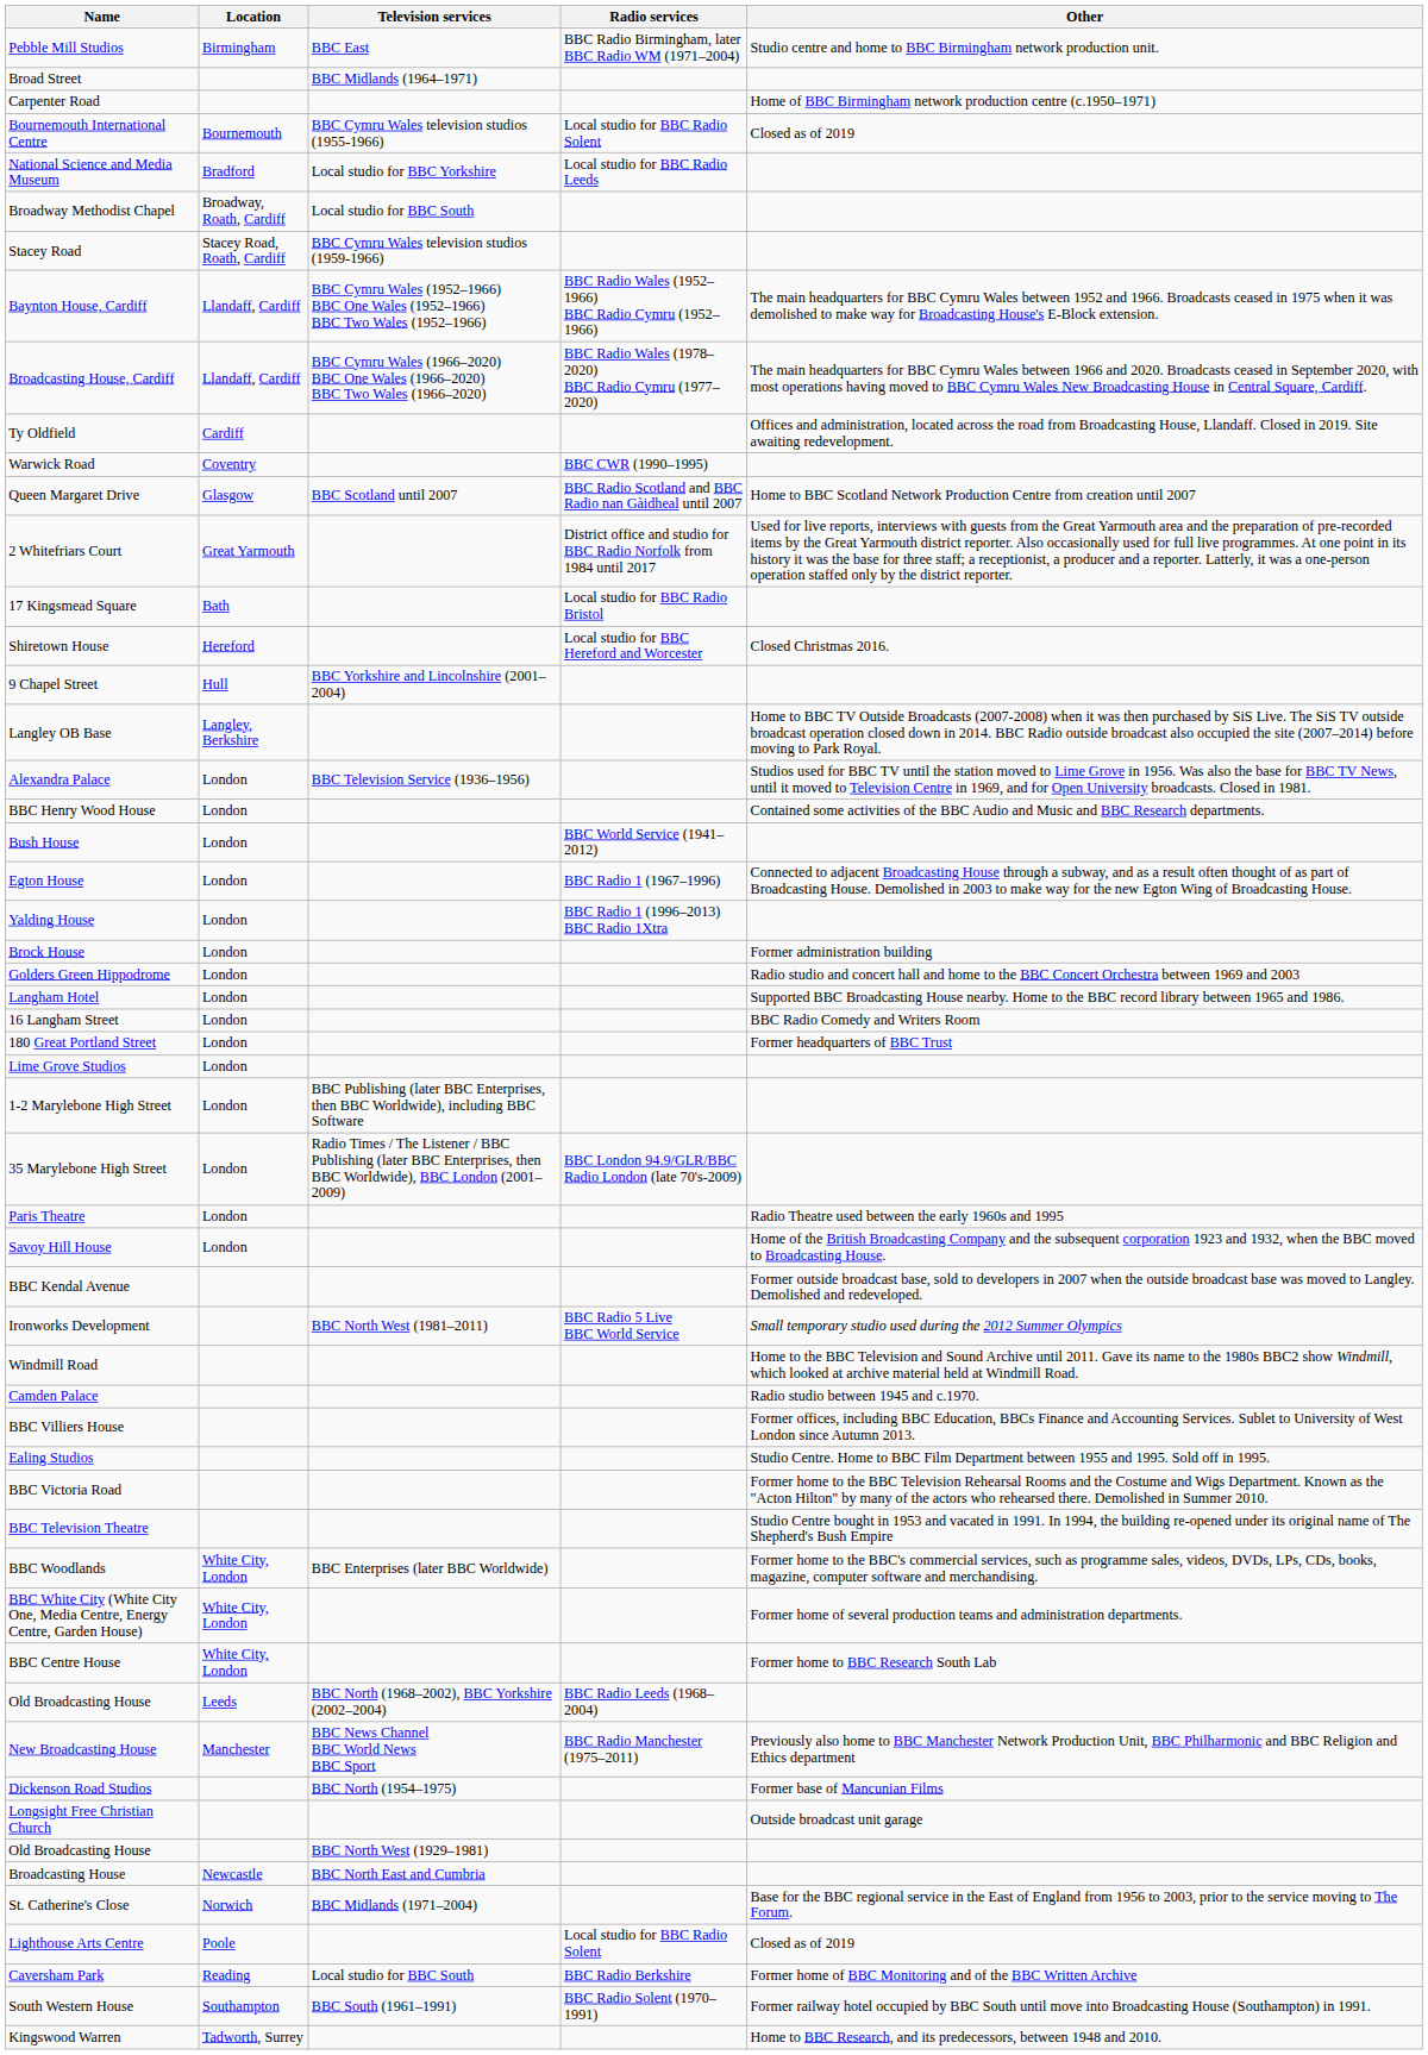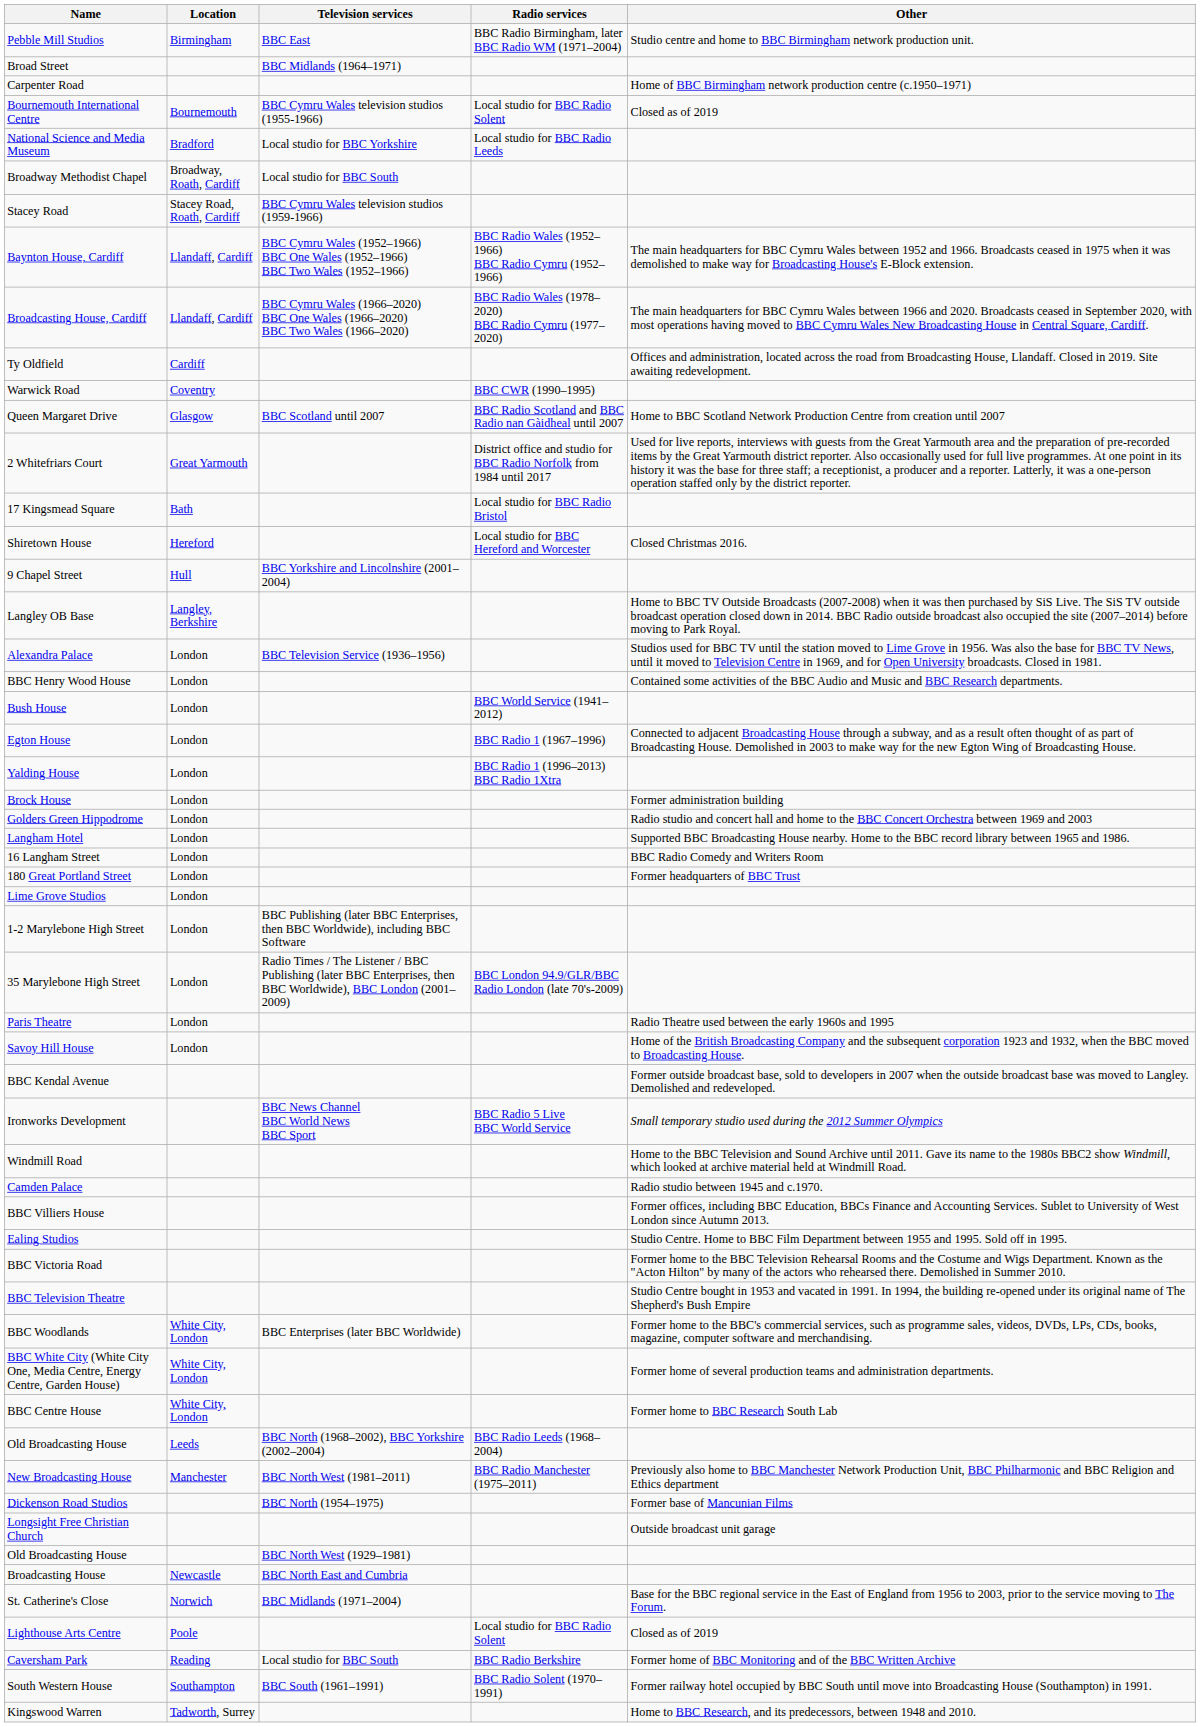Ironworks Development | Television services: BBC North West (1981–2011) -> BBC News Channel BBC World News BBC Sport
New Broadcasting House | Television services: BBC News Channel BBC World News BBC Sport -> BBC North West (1981–2011)
